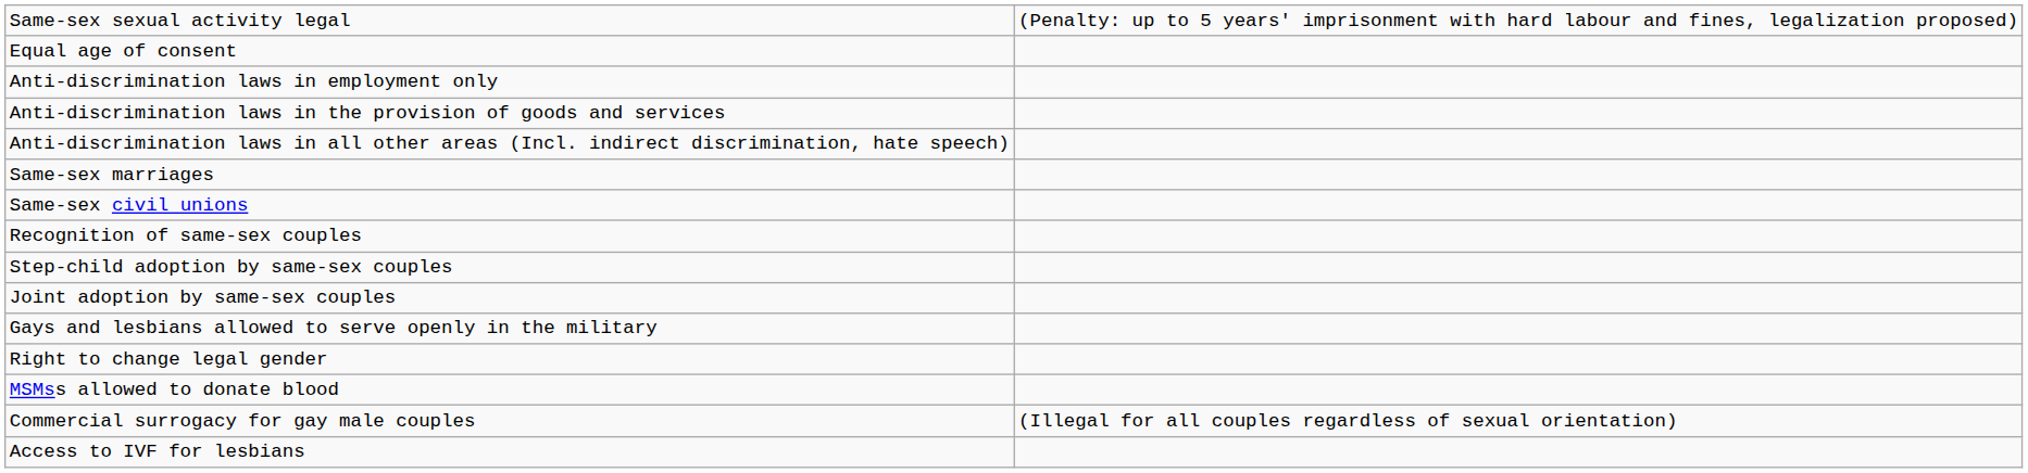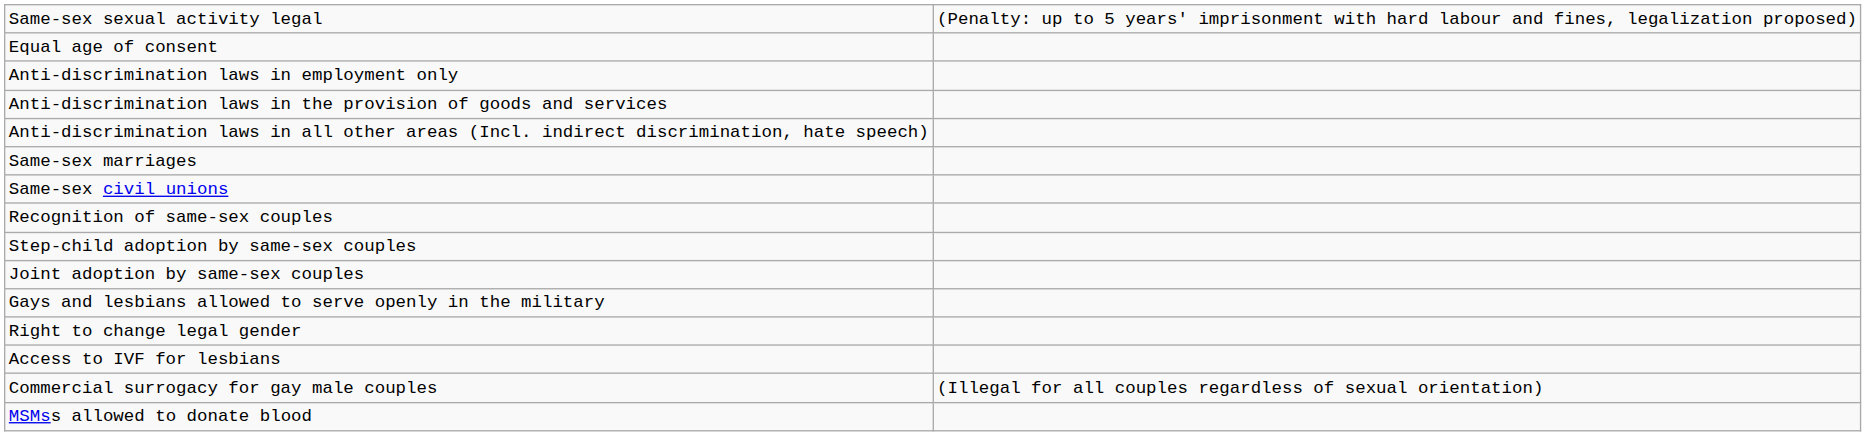rows swapped: Access to IVF for lesbians <-> MSMss allowed to donate blood
